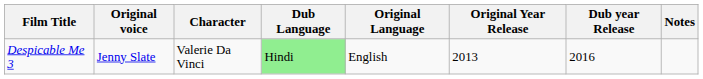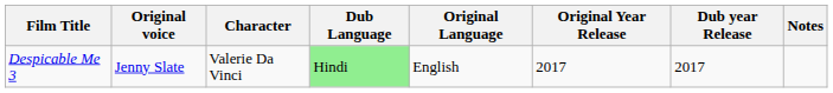Despicable Me 3 | Original Year Release: 2013 -> 2017
Despicable Me 3 | Dub year Release: 2016 -> 2017
